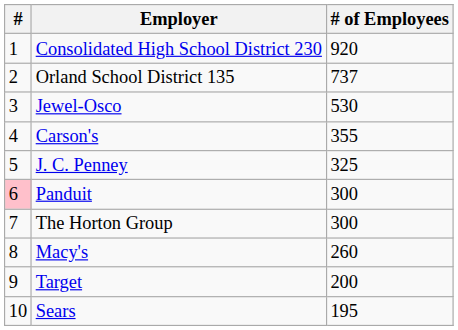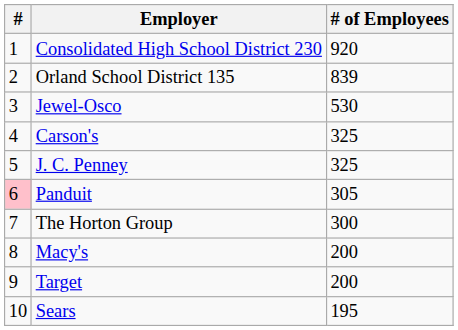Orland School District 135 | # of Employees: 737 -> 839
Carson's | # of Employees: 355 -> 325
Panduit | # of Employees: 300 -> 305
Macy's | # of Employees: 260 -> 200
